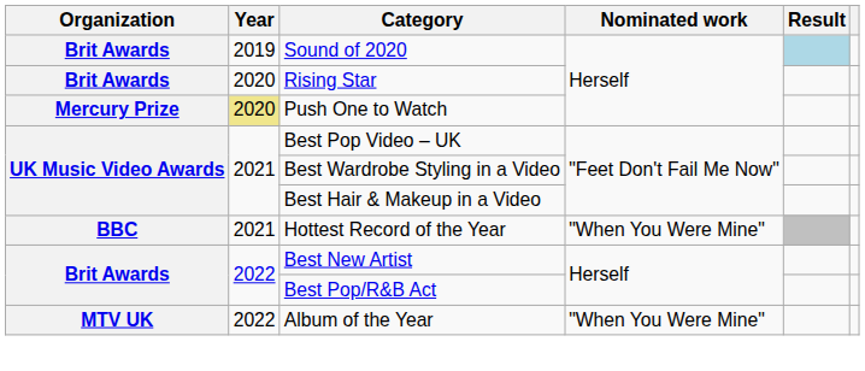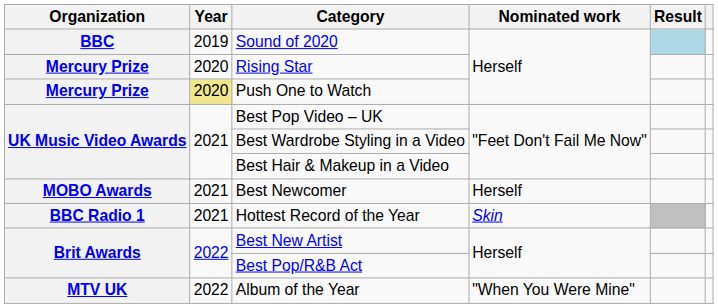Sound of 2020 | Organization: Brit Awards -> BBC
Rising Star | Organization: Brit Awards -> Mercury Prize
+ row: MOBO Awards | 2021 | Best Newcomer | Herself
Hottest Record of the Year | Organization: BBC -> BBC Radio 1
Hottest Record of the Year | Nominated work: "When You Were Mine" -> Skin
